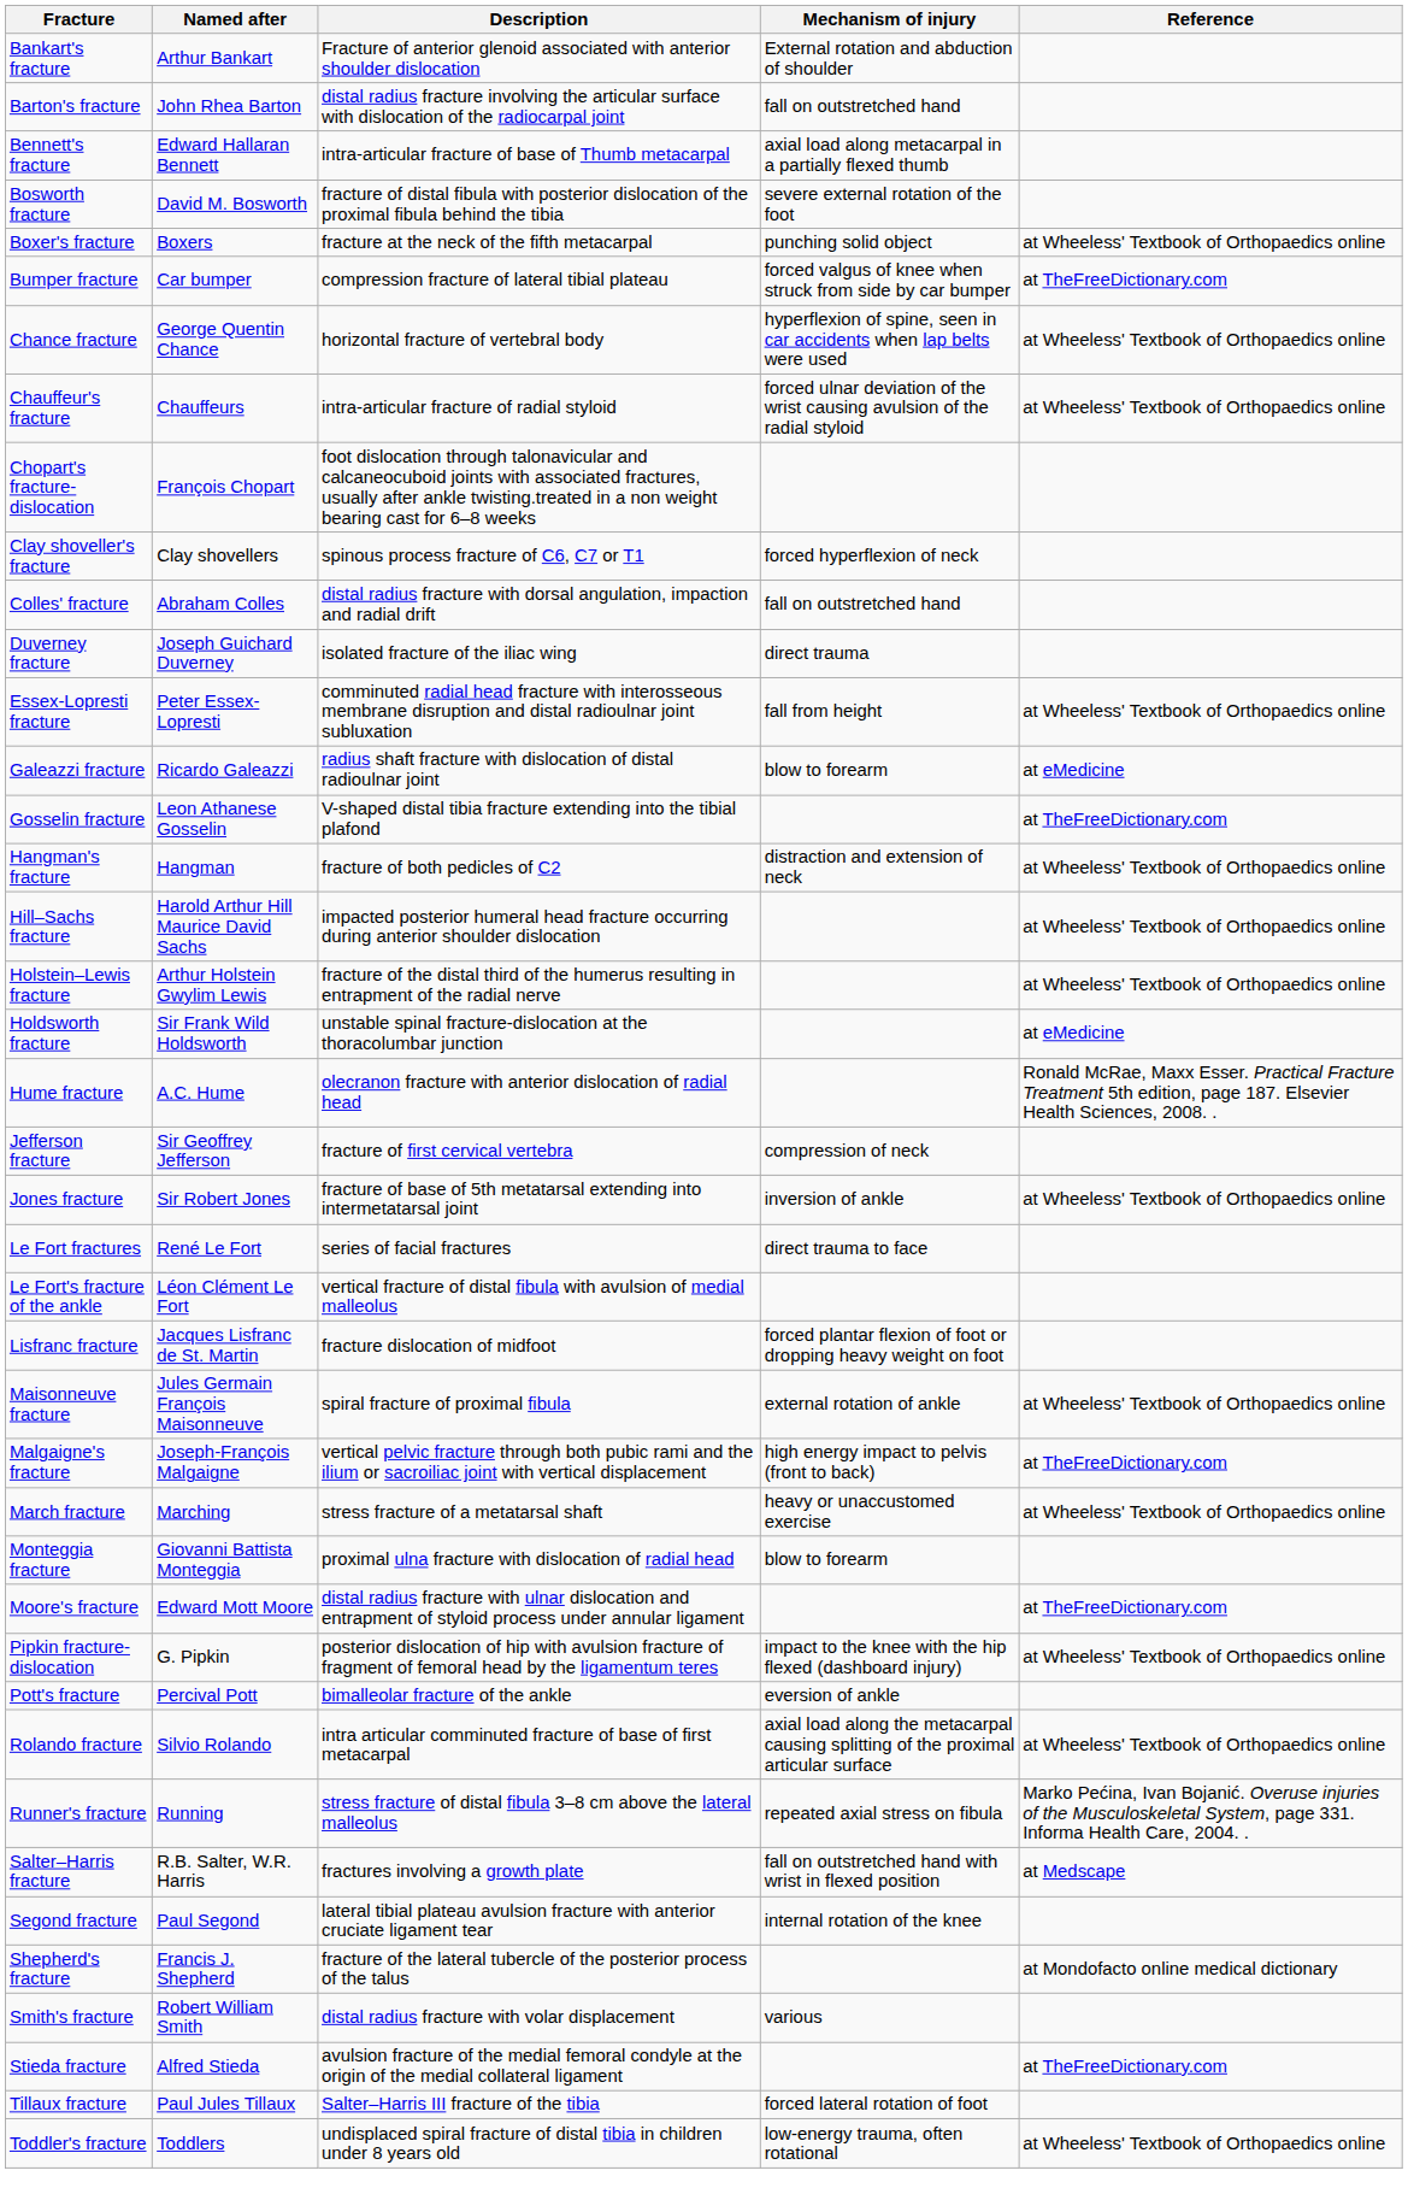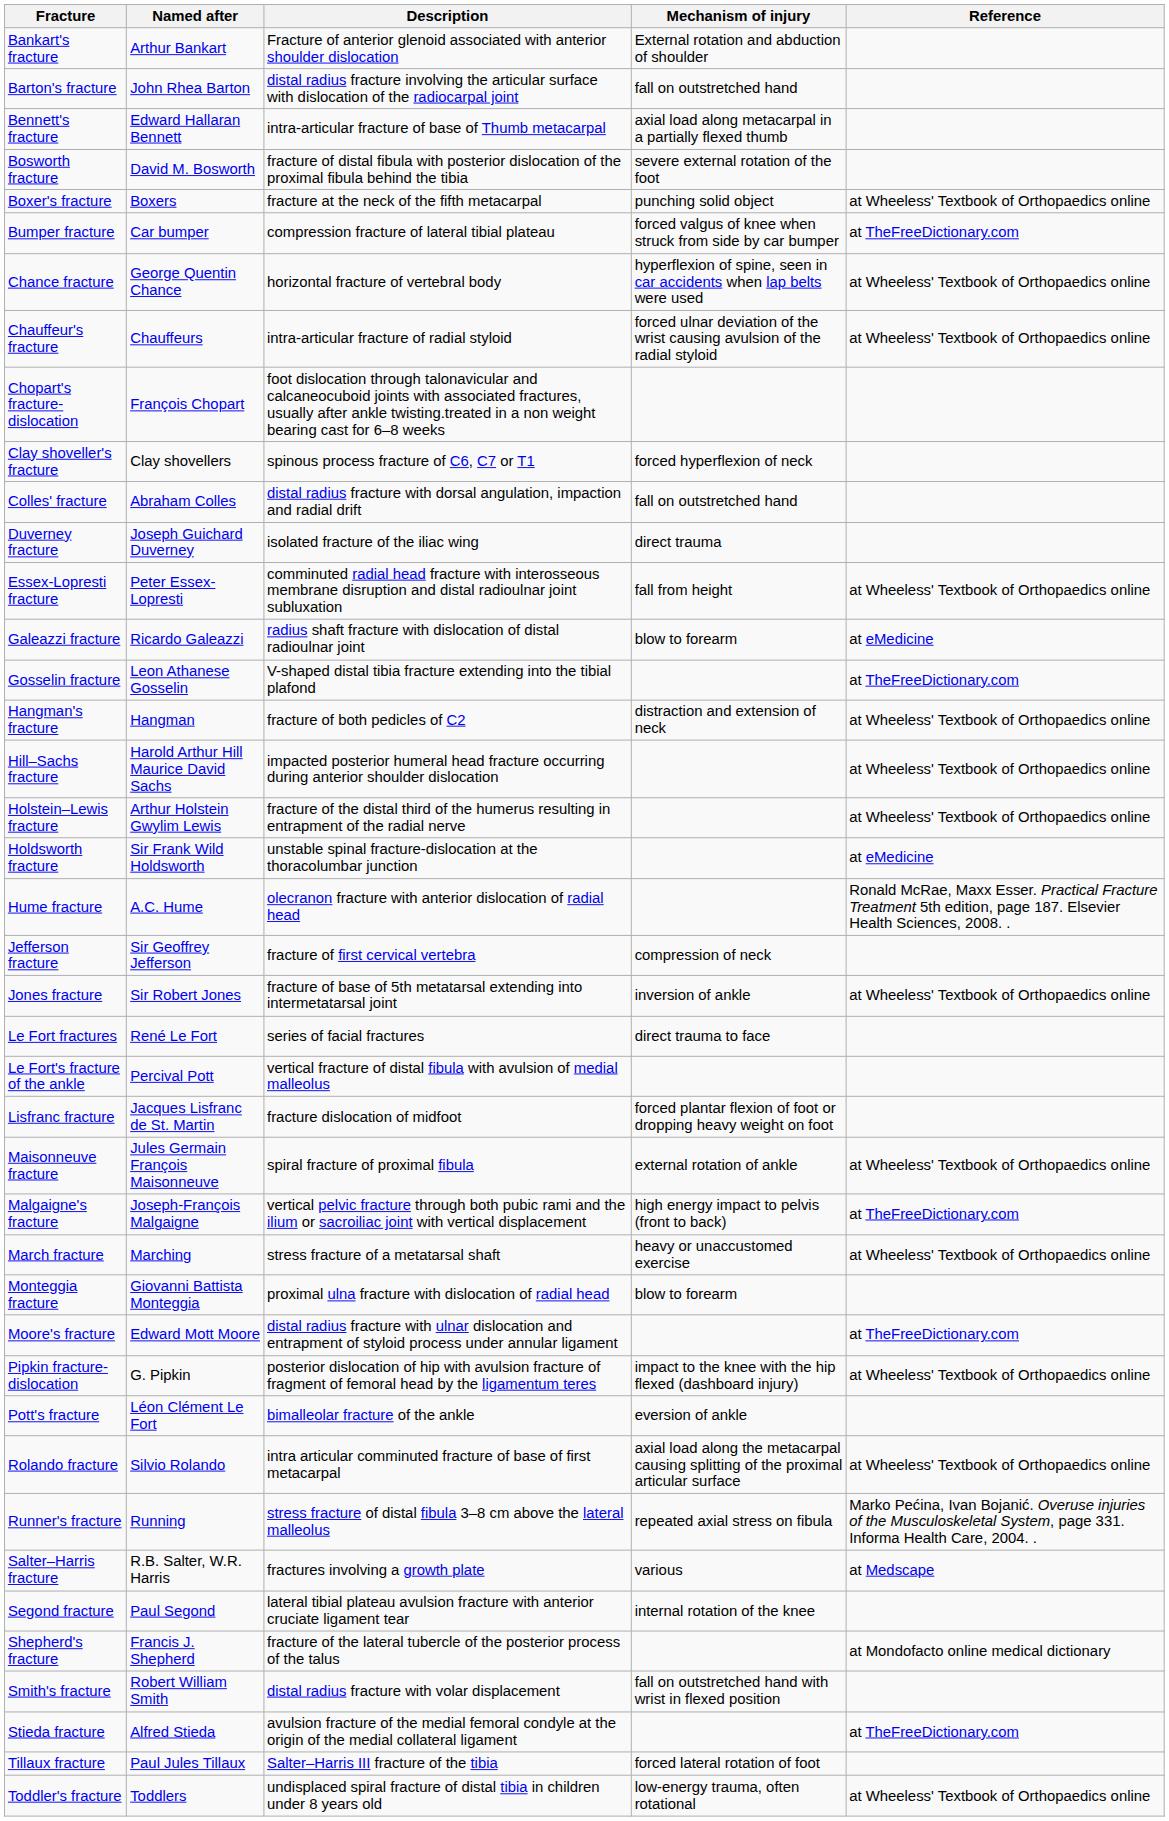Le Fort's fracture of the ankle | Named after: Léon Clément Le Fort -> Percival Pott
Pott's fracture | Named after: Percival Pott -> Léon Clément Le Fort
Salter–Harris fracture | Mechanism of injury: fall on outstretched hand with wrist in flexed position -> various
Smith's fracture | Mechanism of injury: various -> fall on outstretched hand with wrist in flexed position
